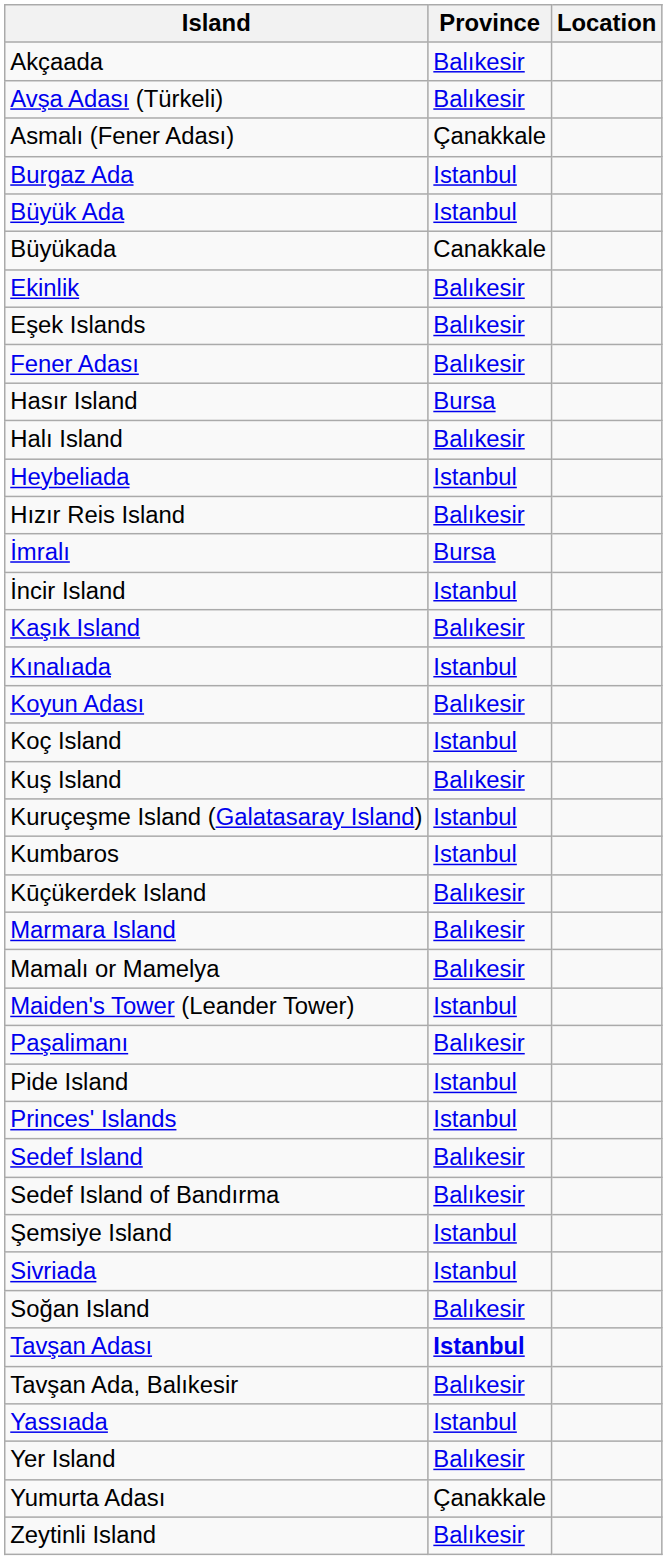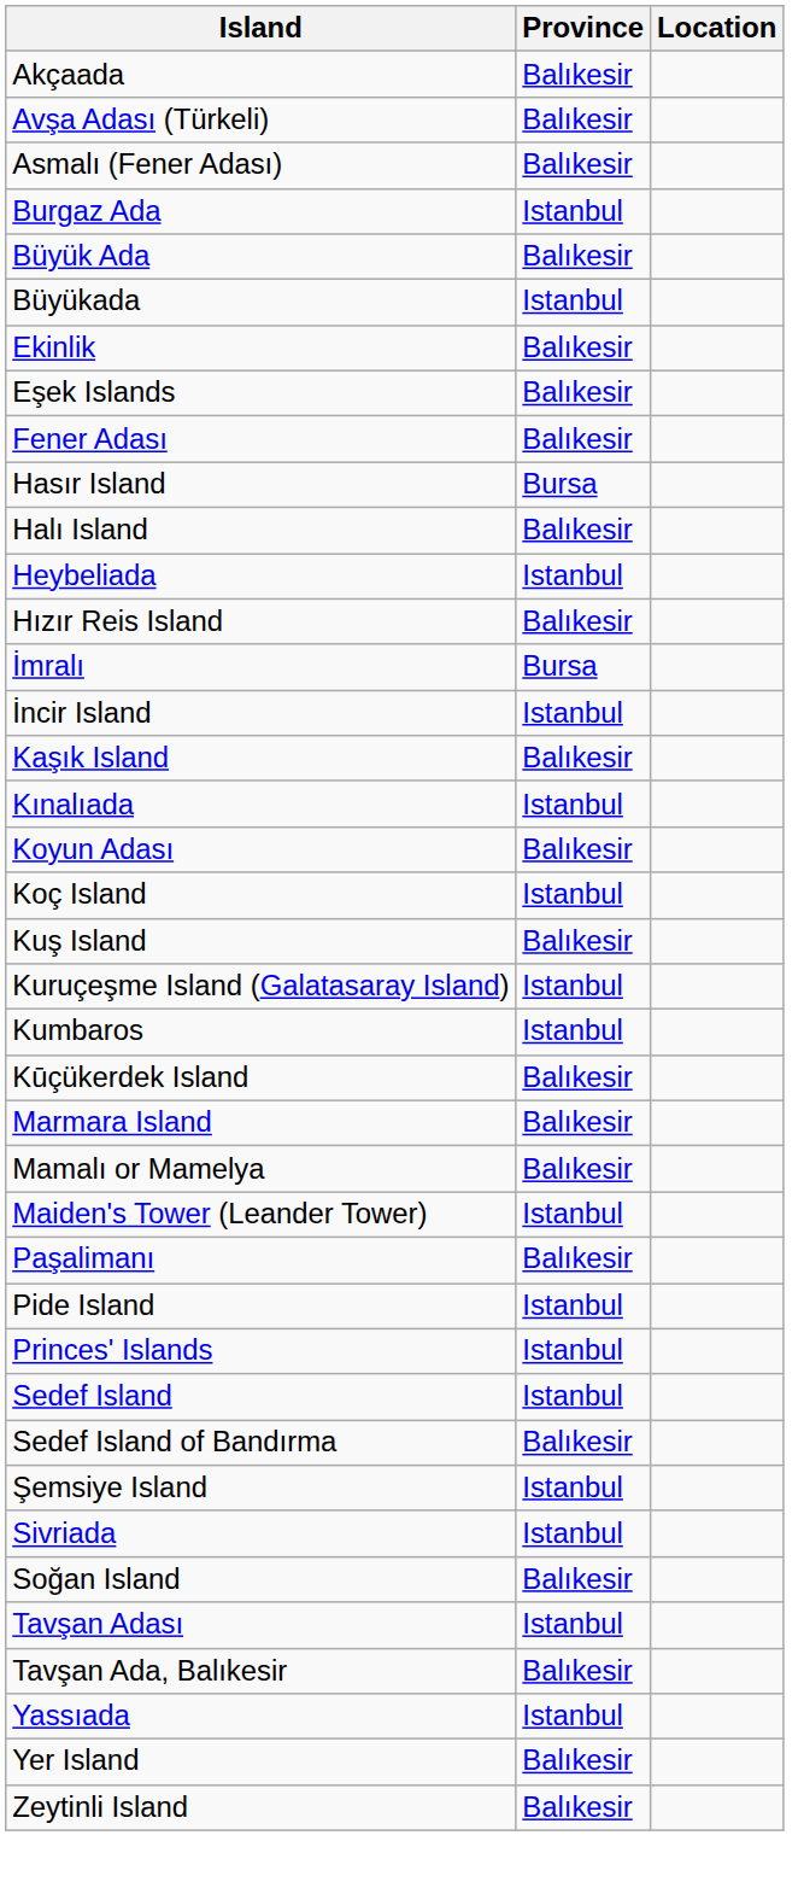Asmalı (Fener Adası) | Province: Çanakkale -> Balıkesir
Büyük Ada | Province: Istanbul -> Balıkesir
Büyükada | Province: Canakkale -> Istanbul
Sedef Island | Province: Balıkesir -> Istanbul
Tavşan Adası | Province: bold -> normal
- row: Yumurta Adası | Çanakkale
